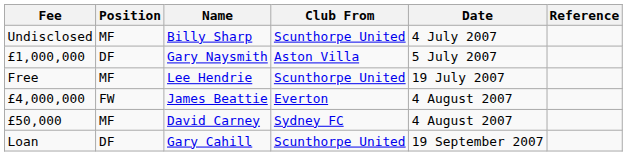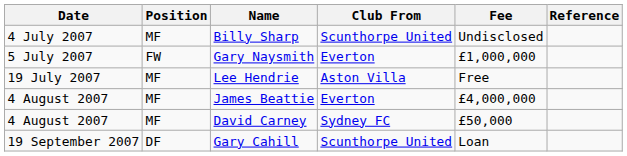columns swapped: Date <-> Fee
Gary Naysmith | Position: DF -> FW
Gary Naysmith | Club From: Aston Villa -> Everton
Lee Hendrie | Club From: Scunthorpe United -> Aston Villa
James Beattie | Position: FW -> MF
